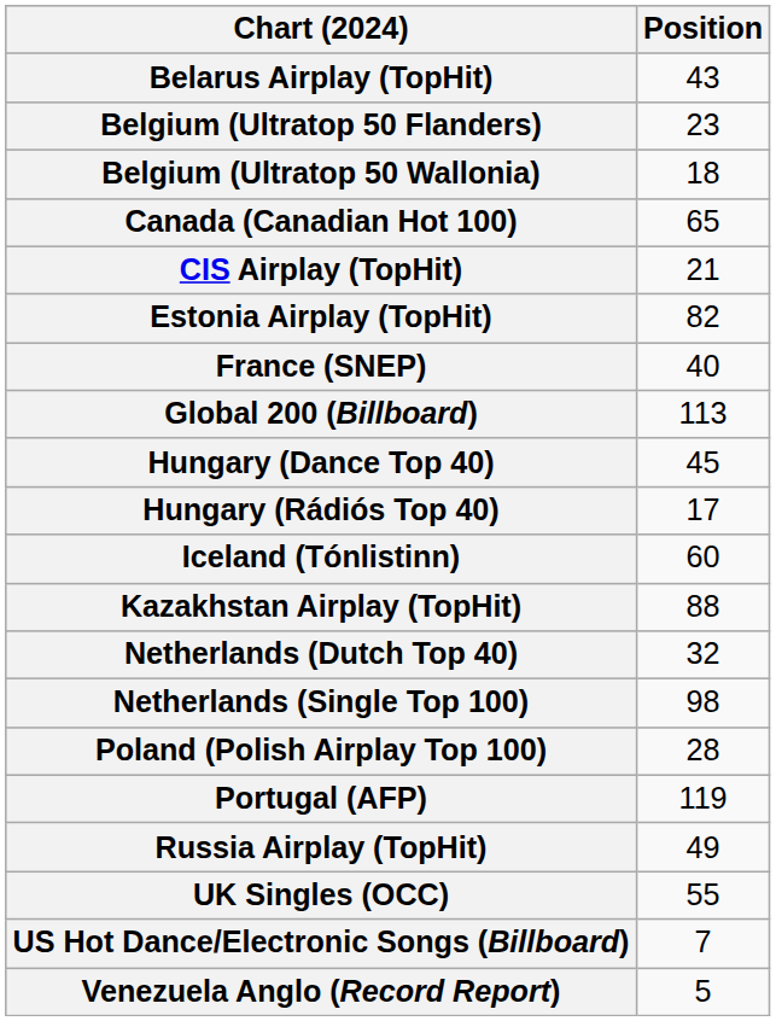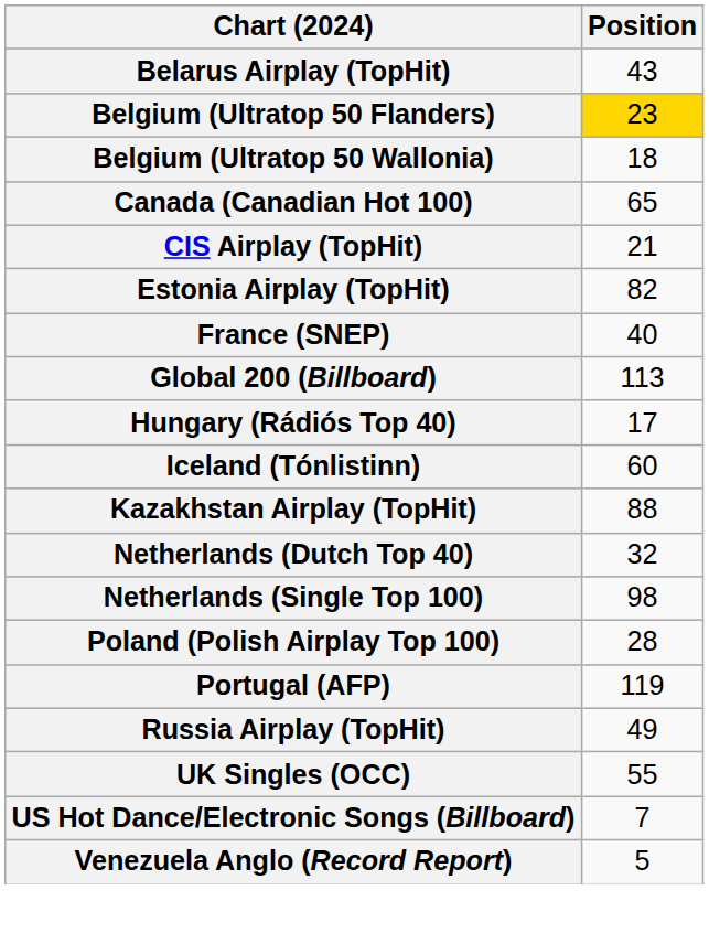Belgium (Ultratop 50 Flanders) | Position: no background -> gold background
- row: Hungary (Dance Top 40) | 45
